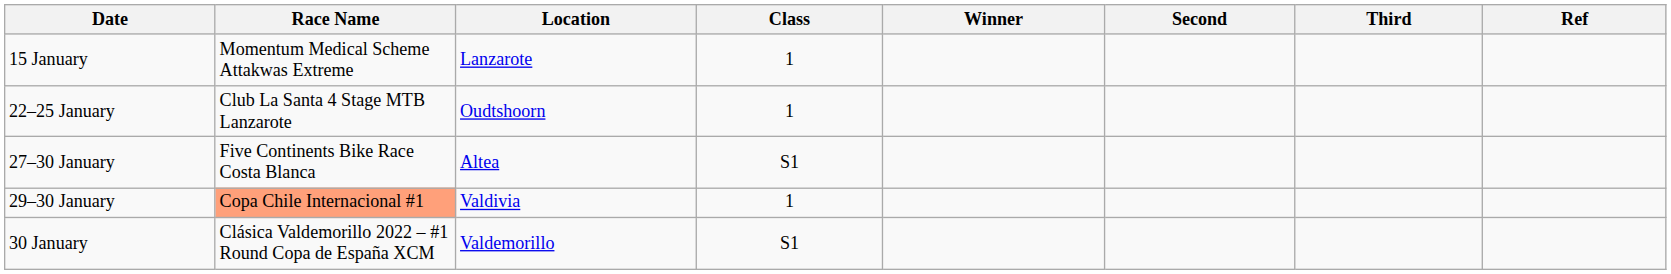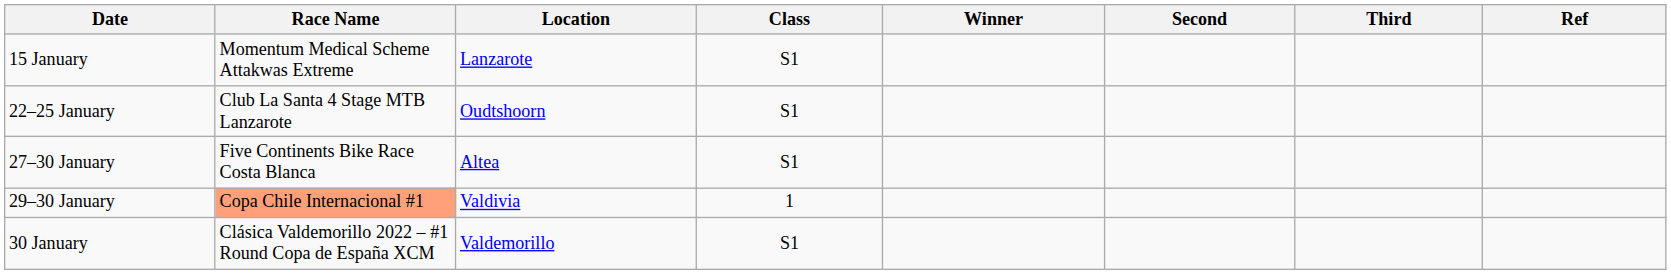15 January | Class: 1 -> S1
22–25 January | Class: 1 -> S1
